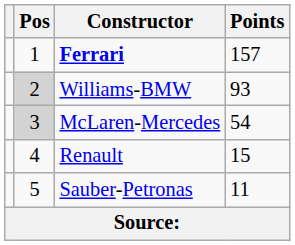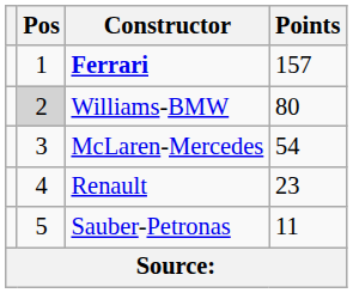Williams-BMW | Points: 93 -> 80
McLaren-Mercedes | Pos: lightgrey background -> no background
Renault | Points: 15 -> 23
